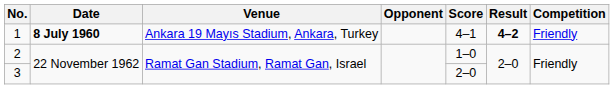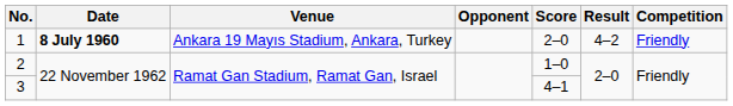1 | Score: 4–1 -> 2–0
1 | Result: bold -> normal
3 | Score: 2–0 -> 4–1
